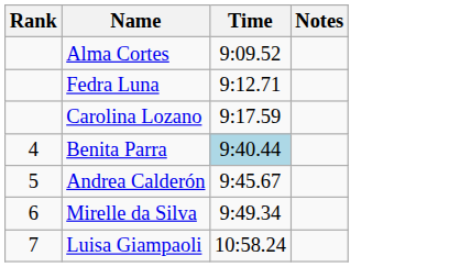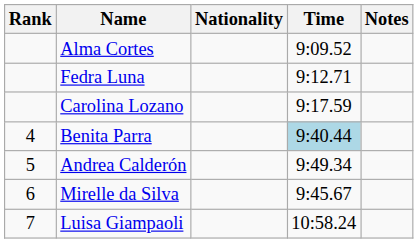+ column: Nationality
Andrea Calderón | Time: 9:45.67 -> 9:49.34
Mirelle da Silva | Time: 9:49.34 -> 9:45.67
